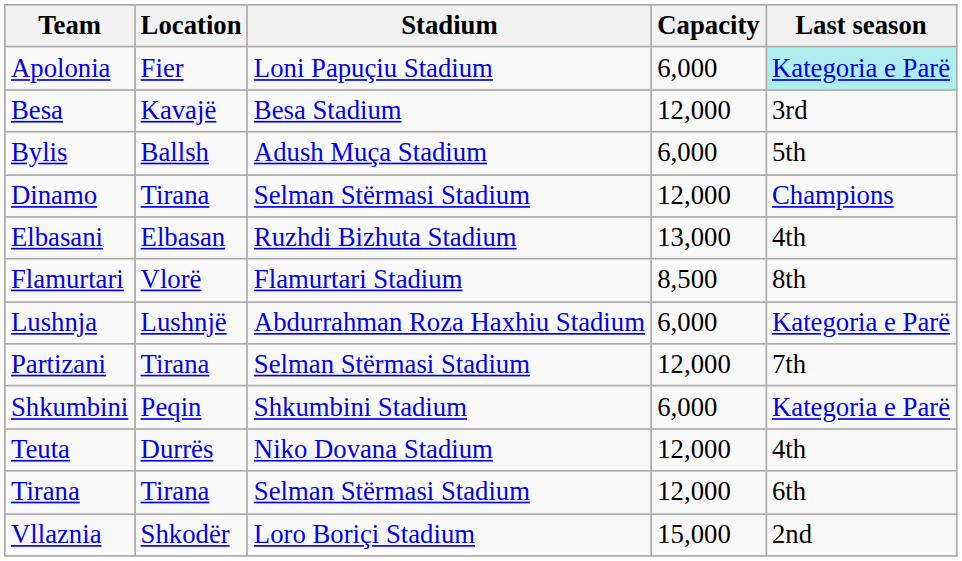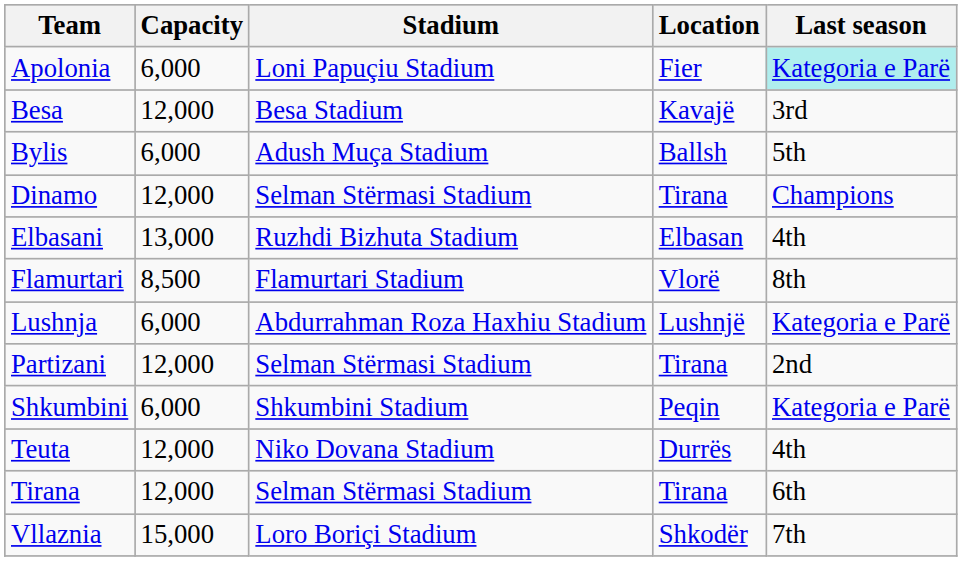columns swapped: Location <-> Capacity
Partizani | Last season: 7th -> 2nd
Vllaznia | Last season: 2nd -> 7th
